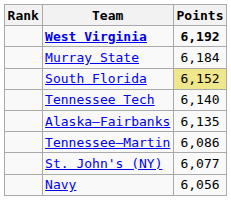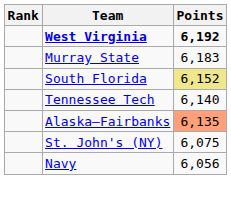Murray State | Points: 6,184 -> 6,183
Alaska–Fairbanks | Points: no background -> lightsalmon background
- row: Tennessee–Martin | 6,086
St. John's (NY) | Points: 6,077 -> 6,075
